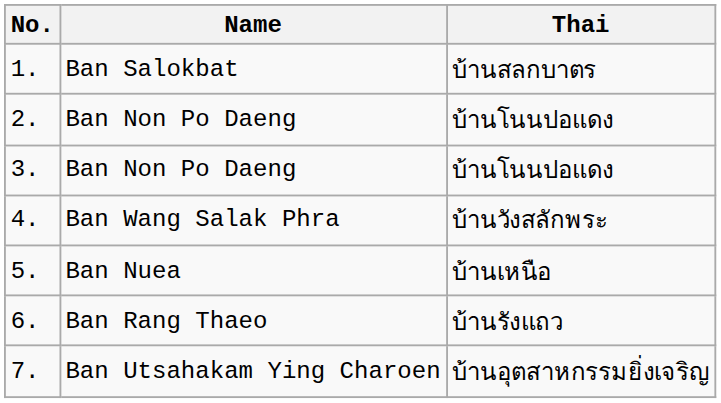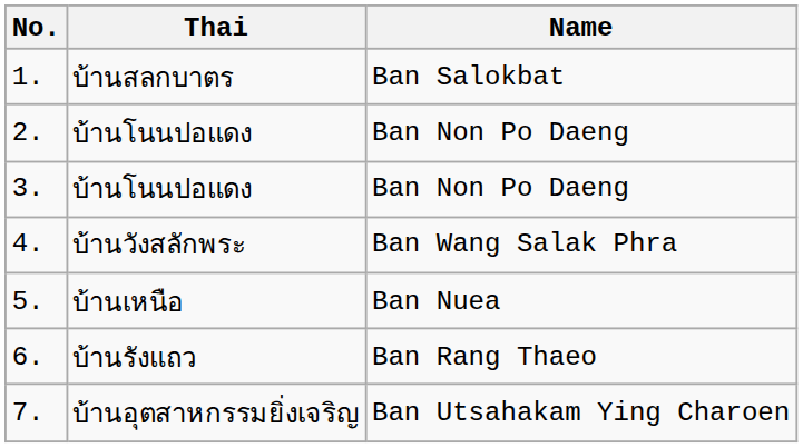columns swapped: Name <-> Thai
